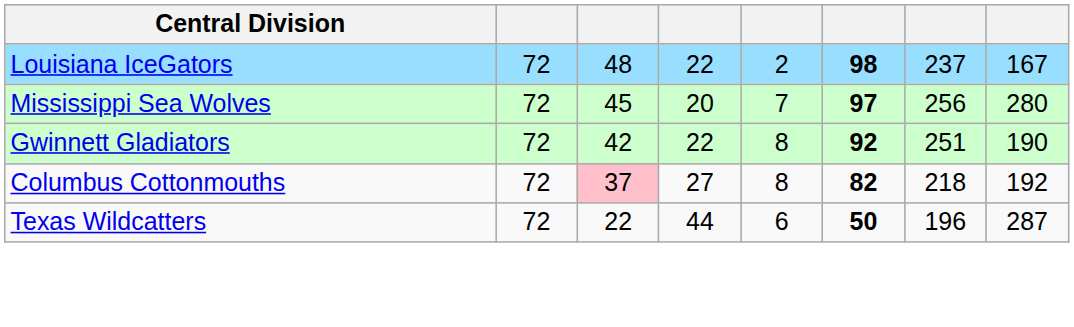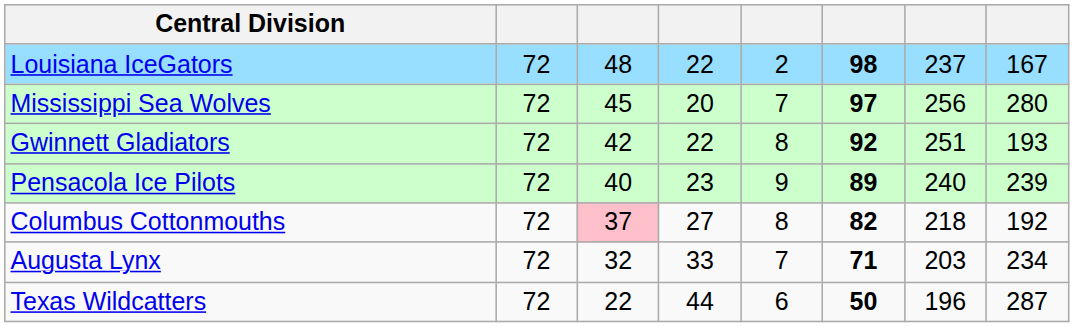Gwinnett Gladiators | column 8: 190 -> 193
+ row: Pensacola Ice Pilots | 72 | 40 | 23 | 9 | 89 | 240 | 239
+ row: Augusta Lynx | 72 | 32 | 33 | 7 | 71 | 203 | 234
